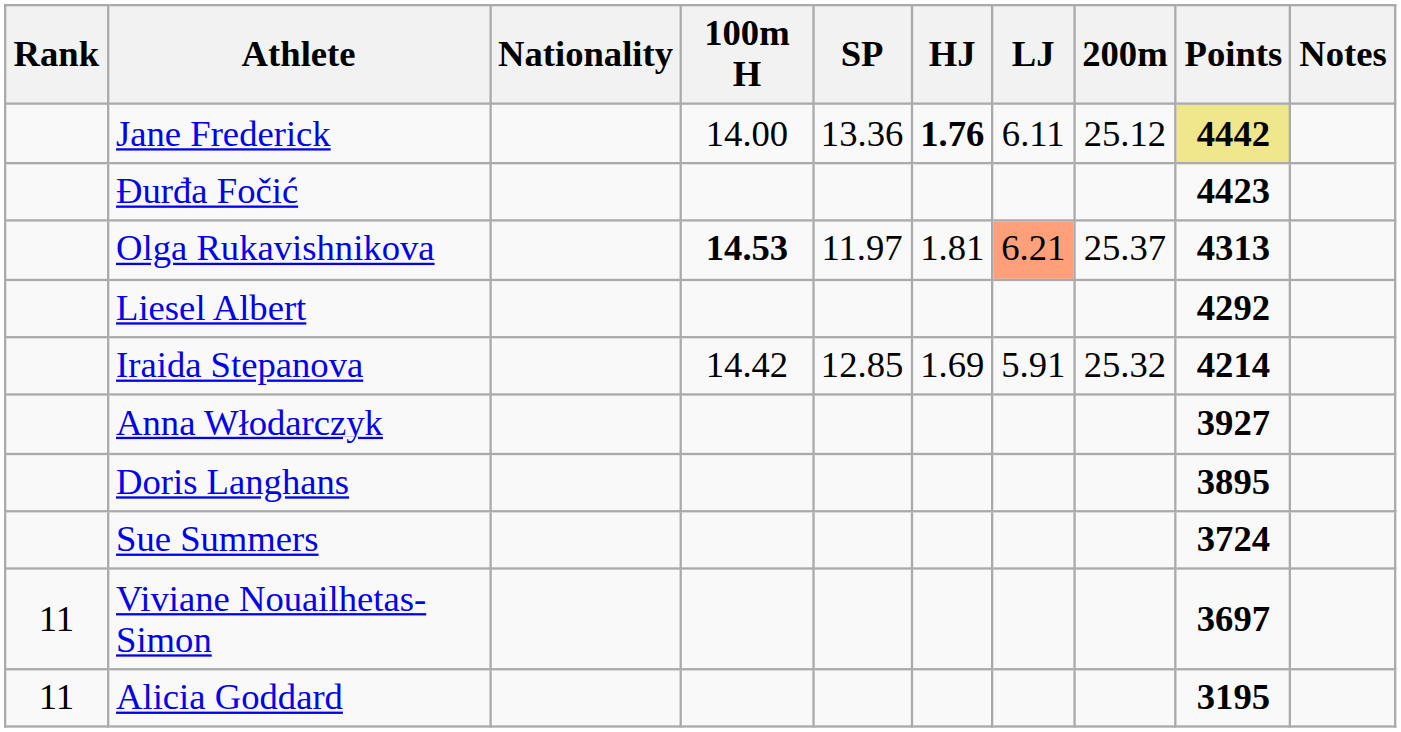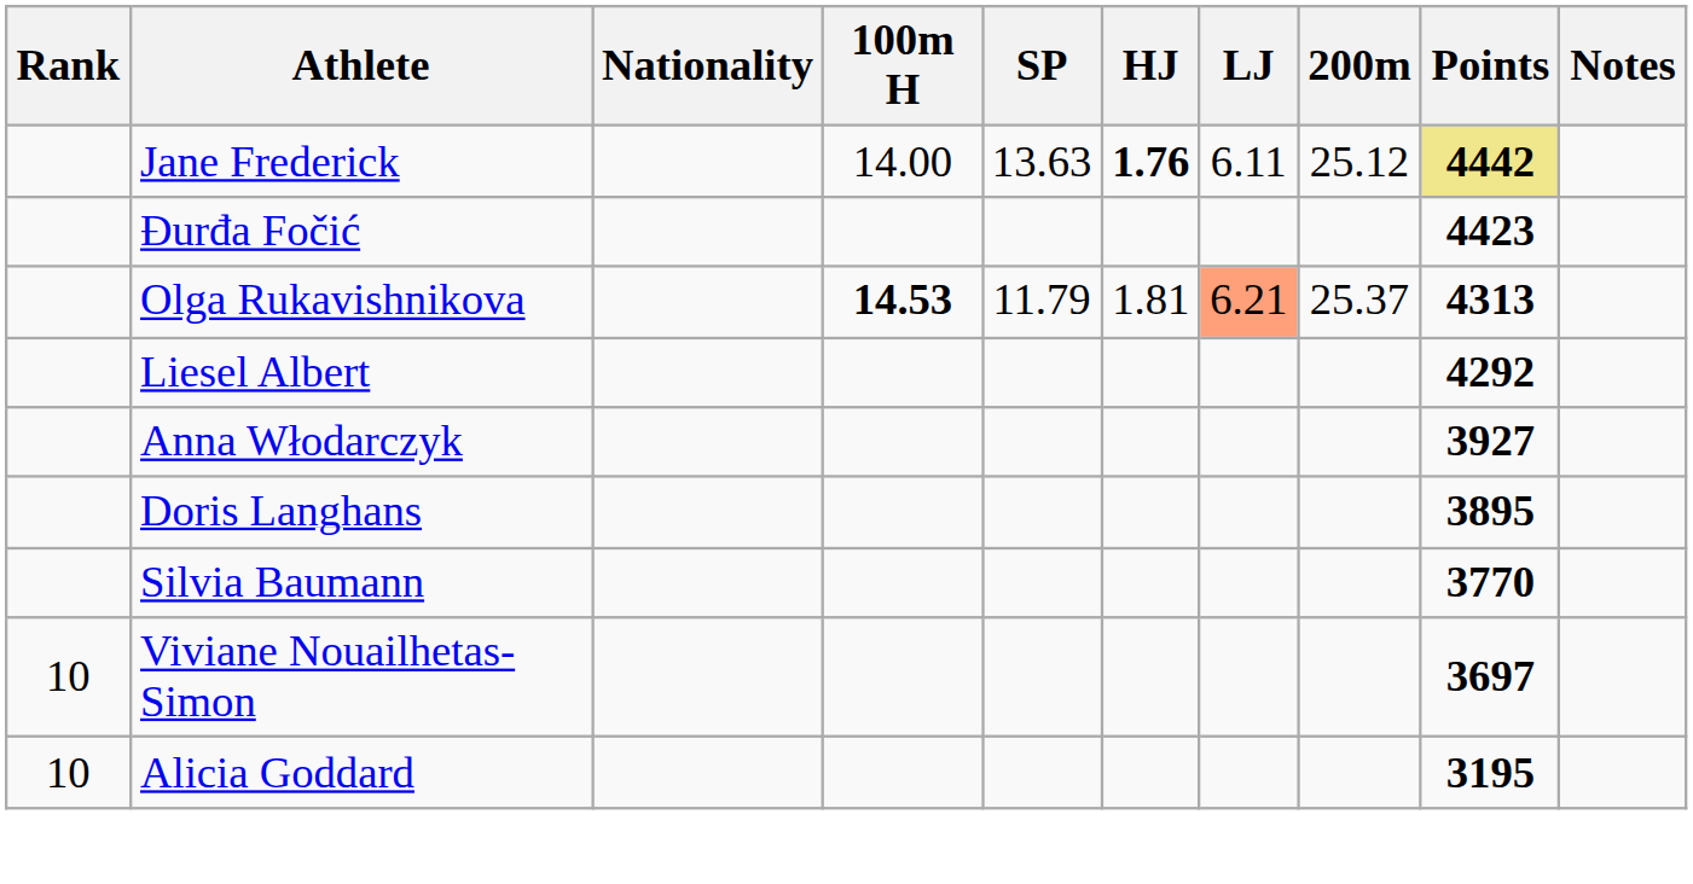Jane Frederick | SP: 13.36 -> 13.63
Olga Rukavishnikova | SP: 11.97 -> 11.79
- row: Iraida Stepanova | 14.42 | 12.85 | 1.69 | 5.91 | 25.32 | 4214
+ row: Silvia Baumann | 3770
- row: Sue Summers | 3724
Viviane Nouailhetas-Simon | Rank: 11 -> 10
Alicia Goddard | Rank: 11 -> 10
